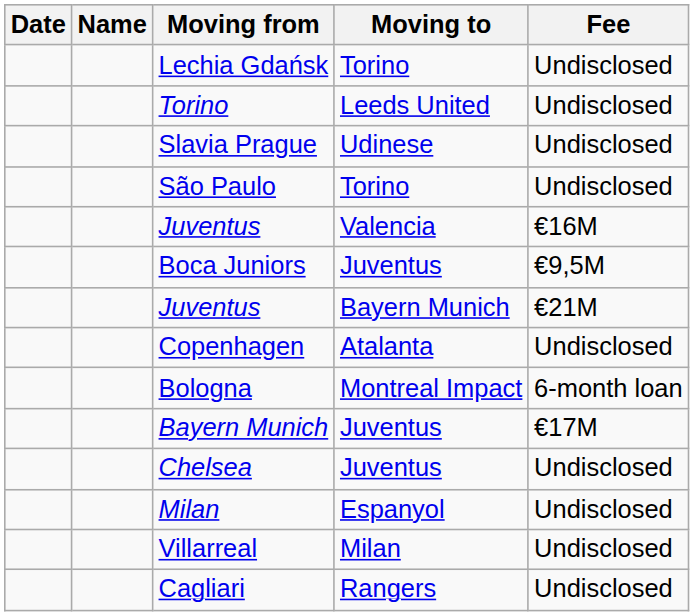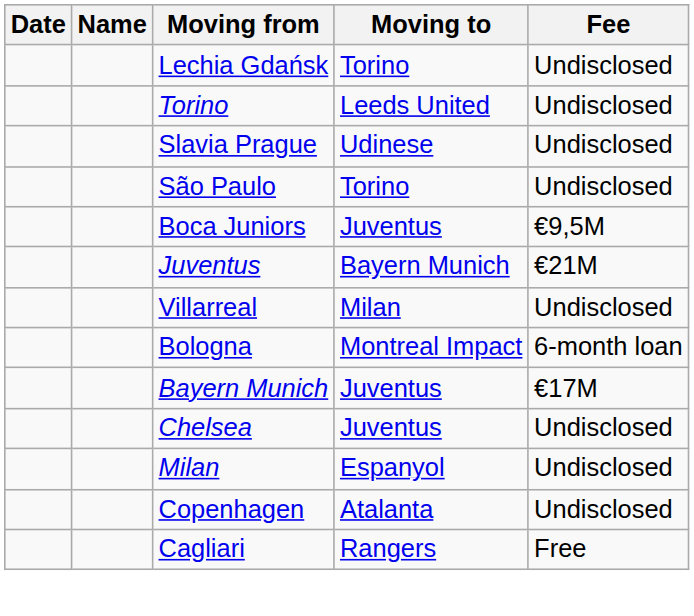- row: Juventus | Valencia | €16M
rows swapped: Copenhagen <-> Villarreal
Cagliari | Fee: Undisclosed -> Free
